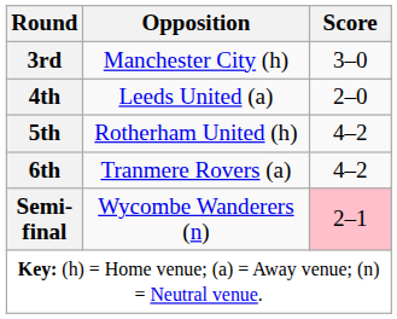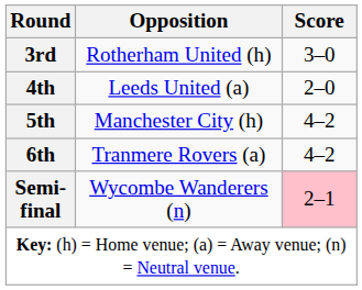3rd | Opposition: Manchester City (h) -> Rotherham United (h)
5th | Opposition: Rotherham United (h) -> Manchester City (h)
